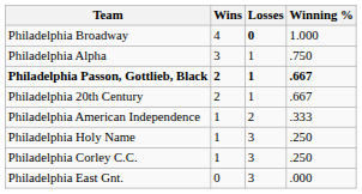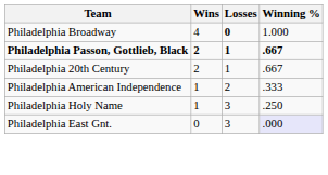- row: Philadelphia Alpha | 3 | 1 | .750
- row: Philadelphia Corley C.C. | 1 | 3 | .250
Philadelphia East Gnt. | Winning %: no background -> lavender background
